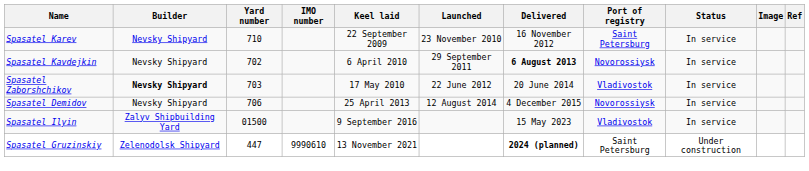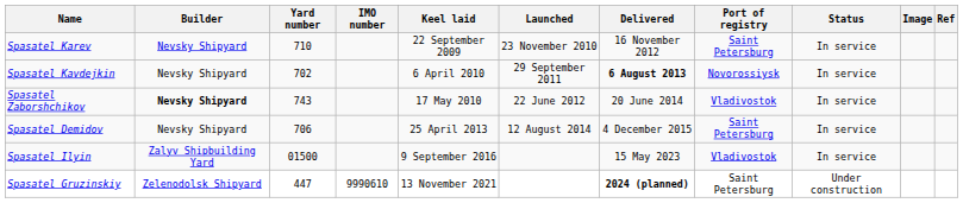Spasatel Zaborshchikov | Yard number: 703 -> 743
Spasatel Demidov | Port of registry: Novorossiysk -> Saint Petersburg
